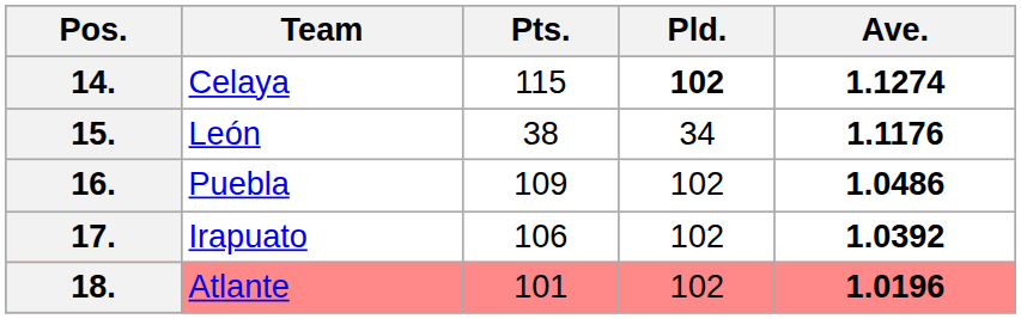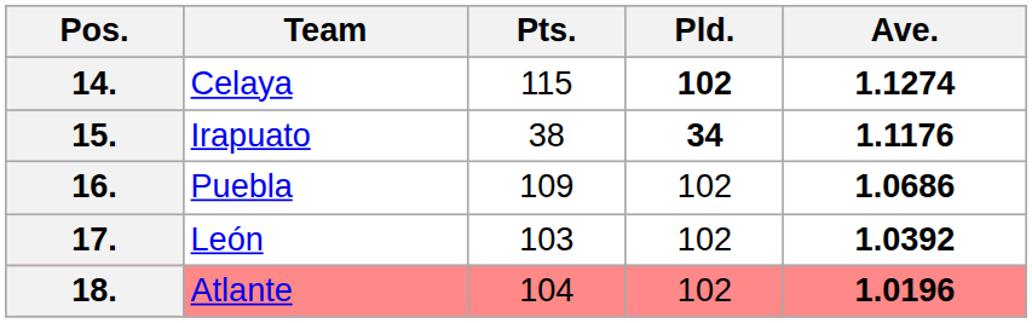15. | Team: León -> Irapuato
15. | Pld.: normal -> bold
16. | Ave.: 1.0486 -> 1.0686
17. | Team: Irapuato -> León
17. | Pts.: 106 -> 103
18. | Pts.: 101 -> 104
